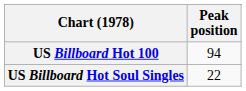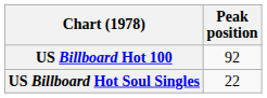US Billboard Hot 100 | Peak position: 94 -> 92
